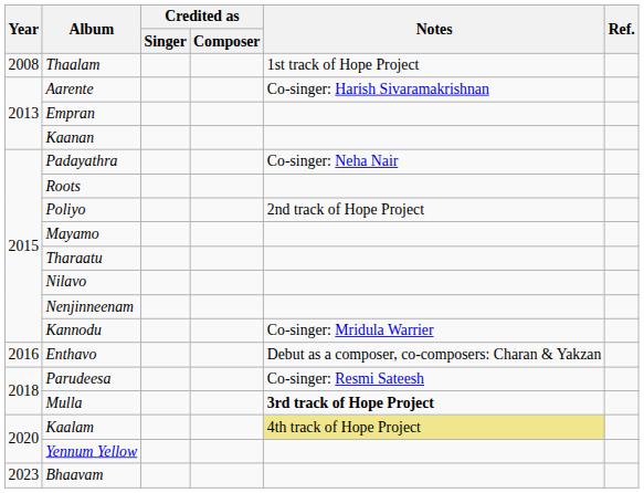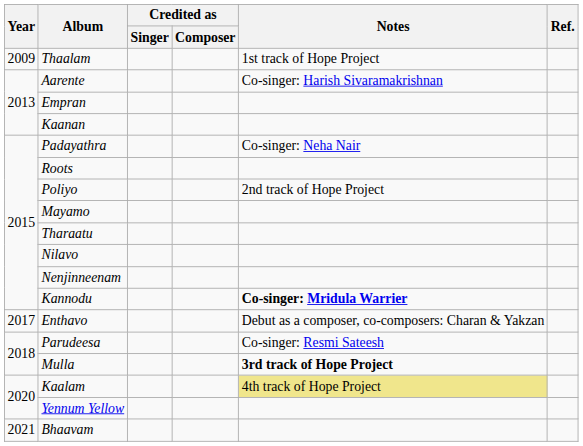Thaalam | Year: 2008 -> 2009
Kannodu | Notes: normal -> bold
Enthavo | Year: 2016 -> 2017
Bhaavam | Year: 2023 -> 2021
